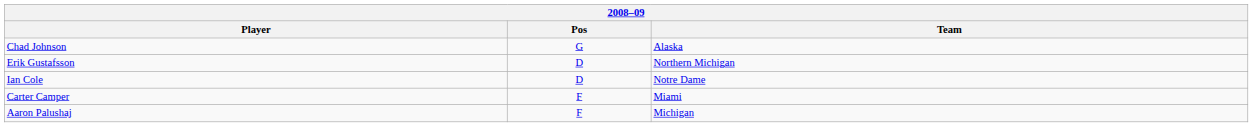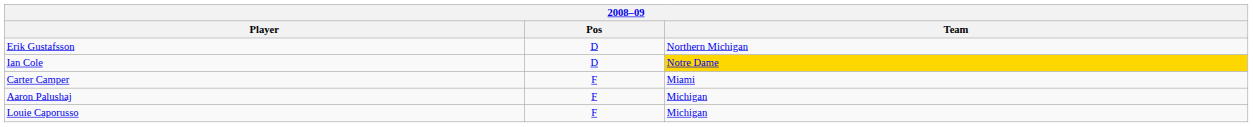- row: Chad Johnson | G | Alaska
Ian Cole | Team: no background -> gold background
+ row: Louie Caporusso | F | Michigan
